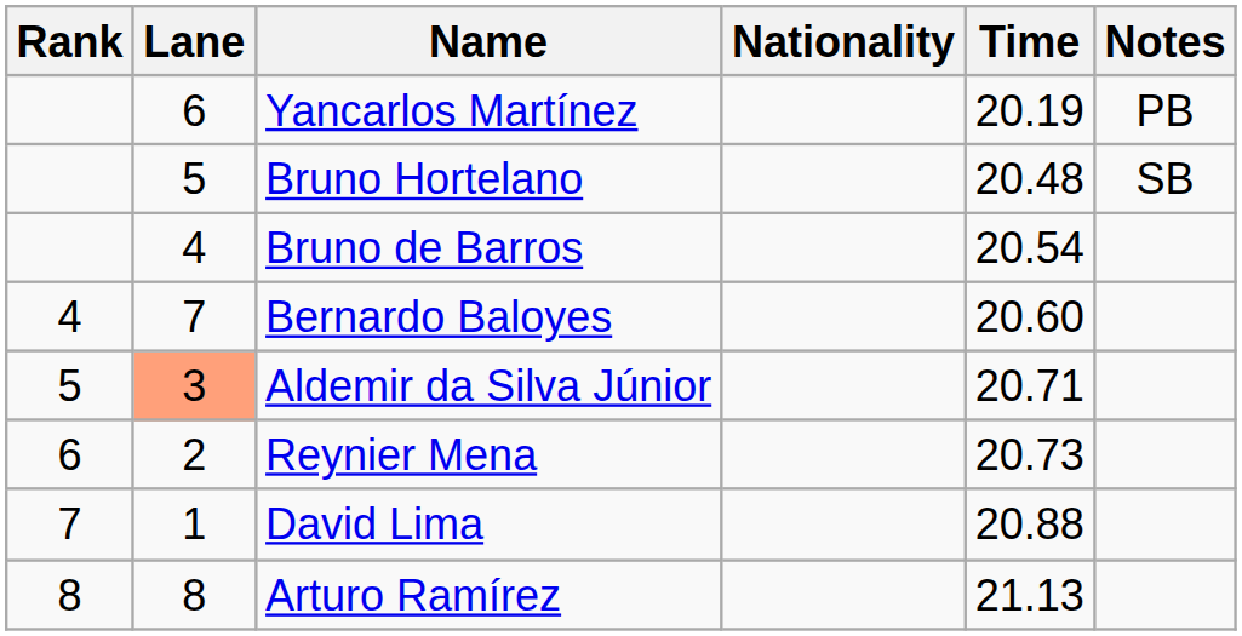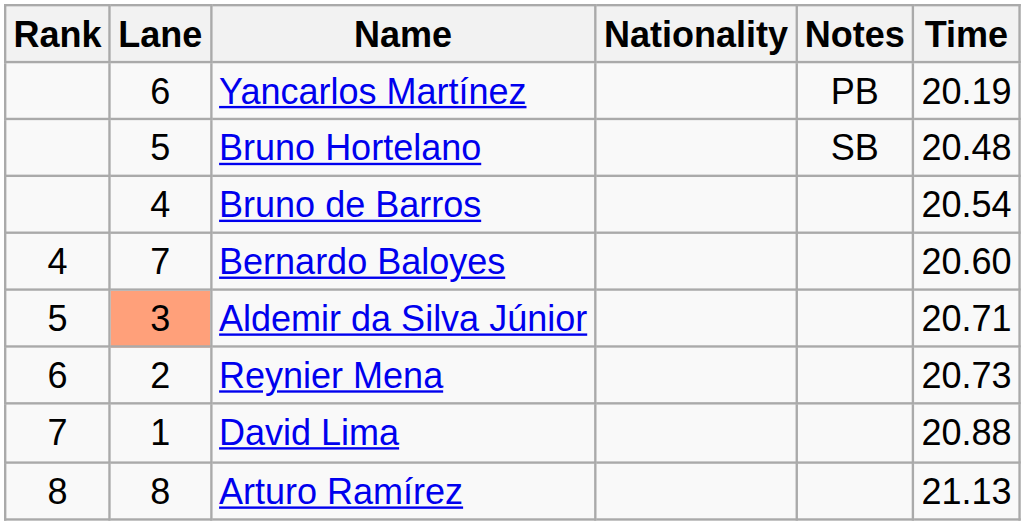columns swapped: Time <-> Notes
